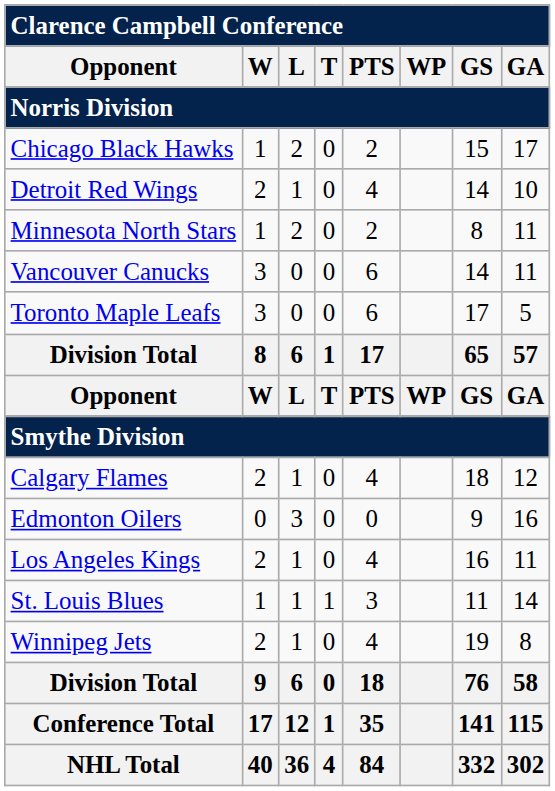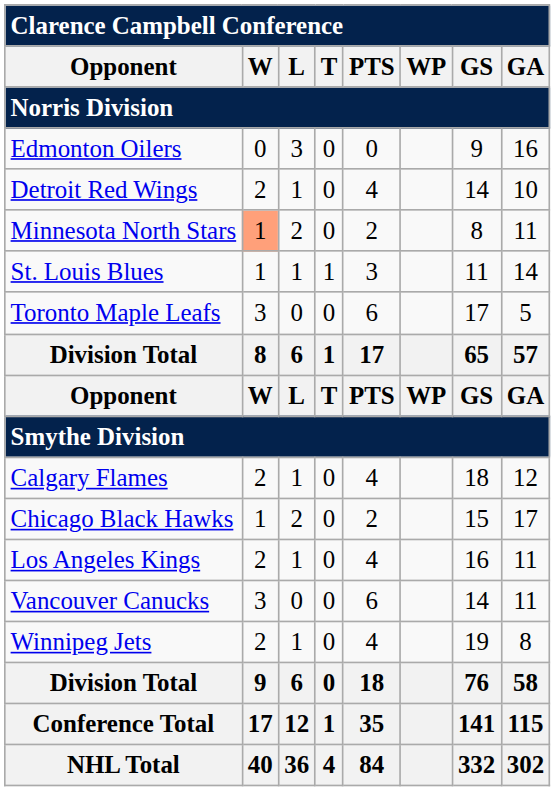rows swapped: Chicago Black Hawks <-> Edmonton Oilers
Minnesota North Stars | W: no background -> lightsalmon background
rows swapped: St. Louis Blues <-> Vancouver Canucks
